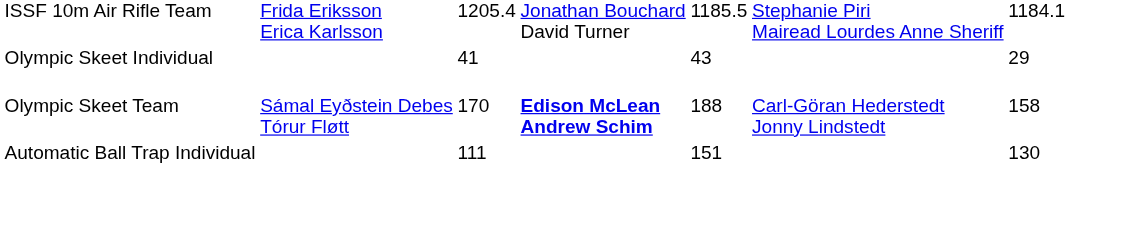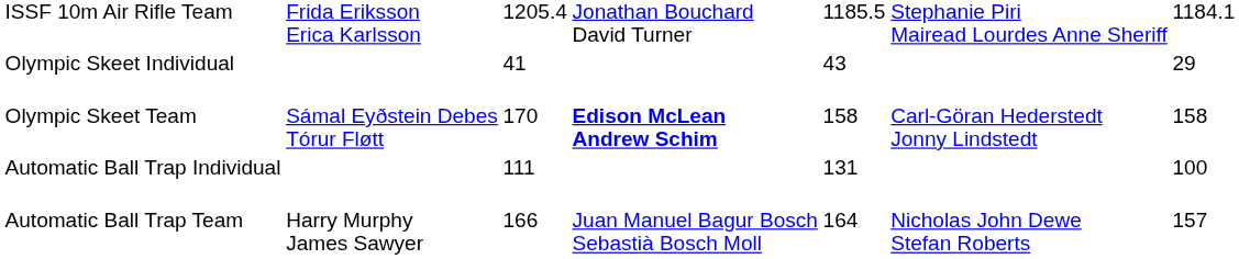Olympic Skeet Team | column 5: 188 -> 158
Automatic Ball Trap Individual | column 5: 151 -> 131
Automatic Ball Trap Individual | column 7: 130 -> 100
+ row: Automatic Ball Trap Team | Harry Murphy James Sawyer | 166 | Juan Manuel Bagur Bosch Sebastià Bosch Moll | 164 | Nicholas John Dewe Stefan Roberts | 157
